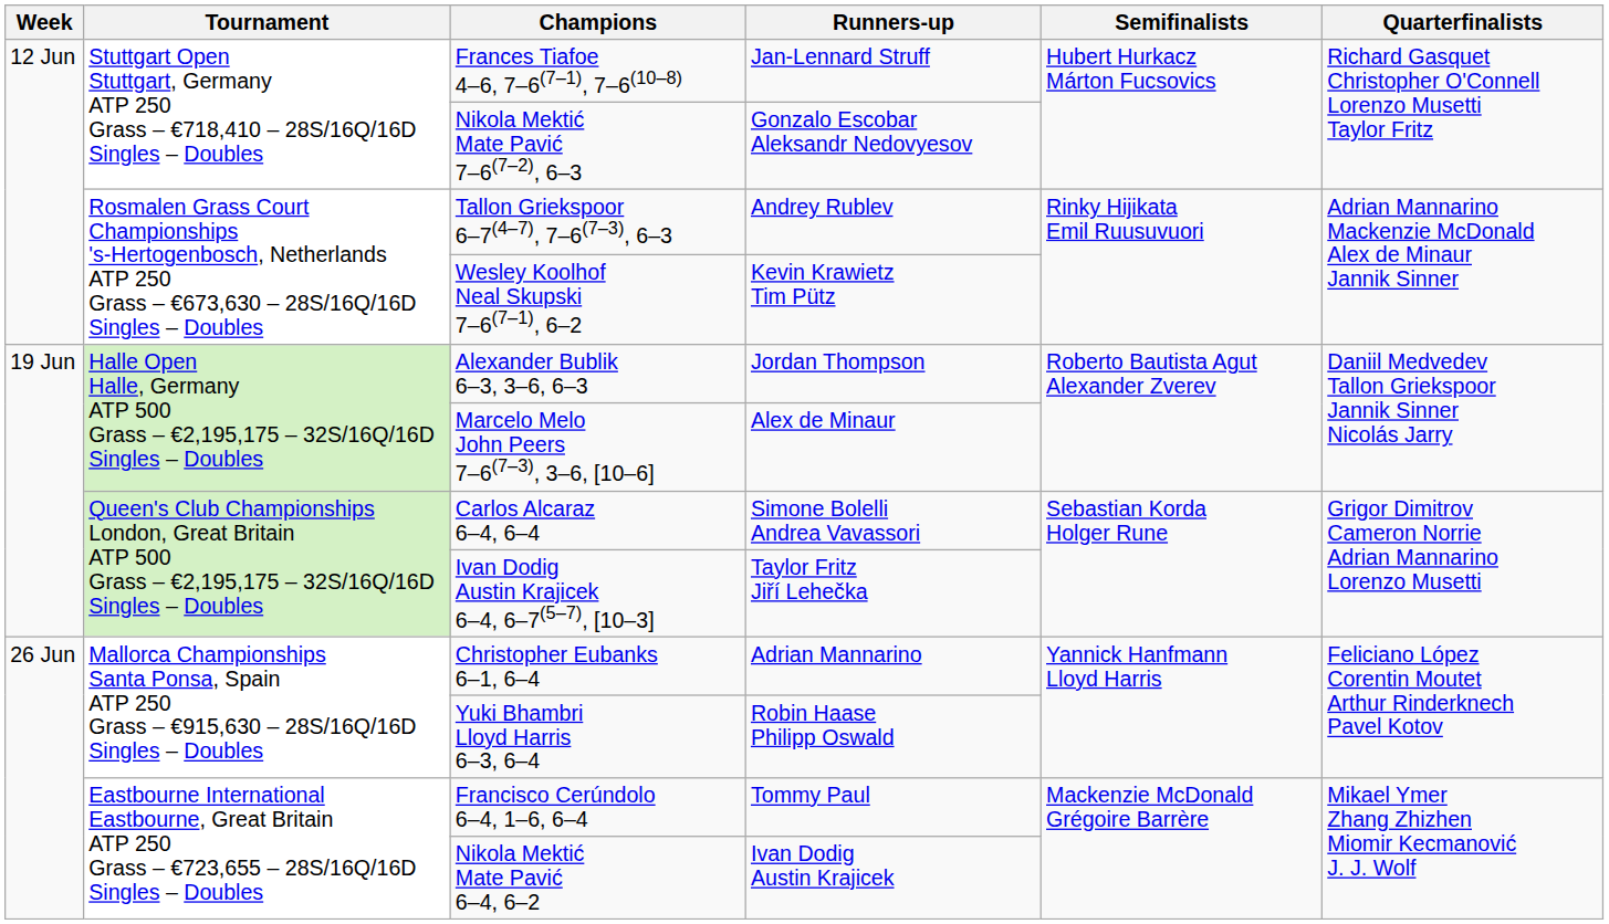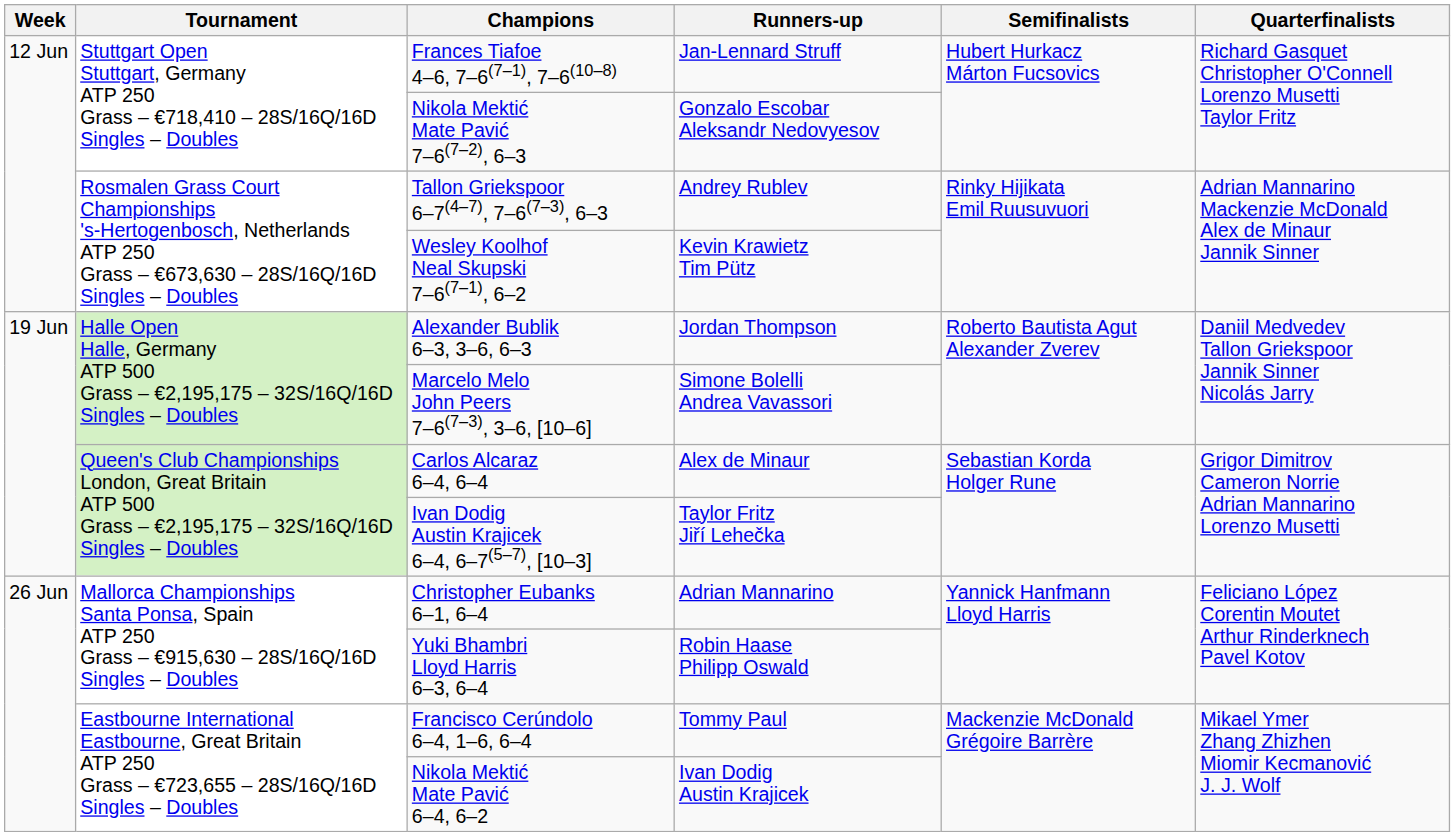Marcelo Melo John Peers 7–6(7–3), 3–6, [10–6] | Runners-up: Alex de Minaur -> Simone Bolelli Andrea Vavassori
Carlos Alcaraz 6–4, 6–4 | Runners-up: Simone Bolelli Andrea Vavassori -> Alex de Minaur
